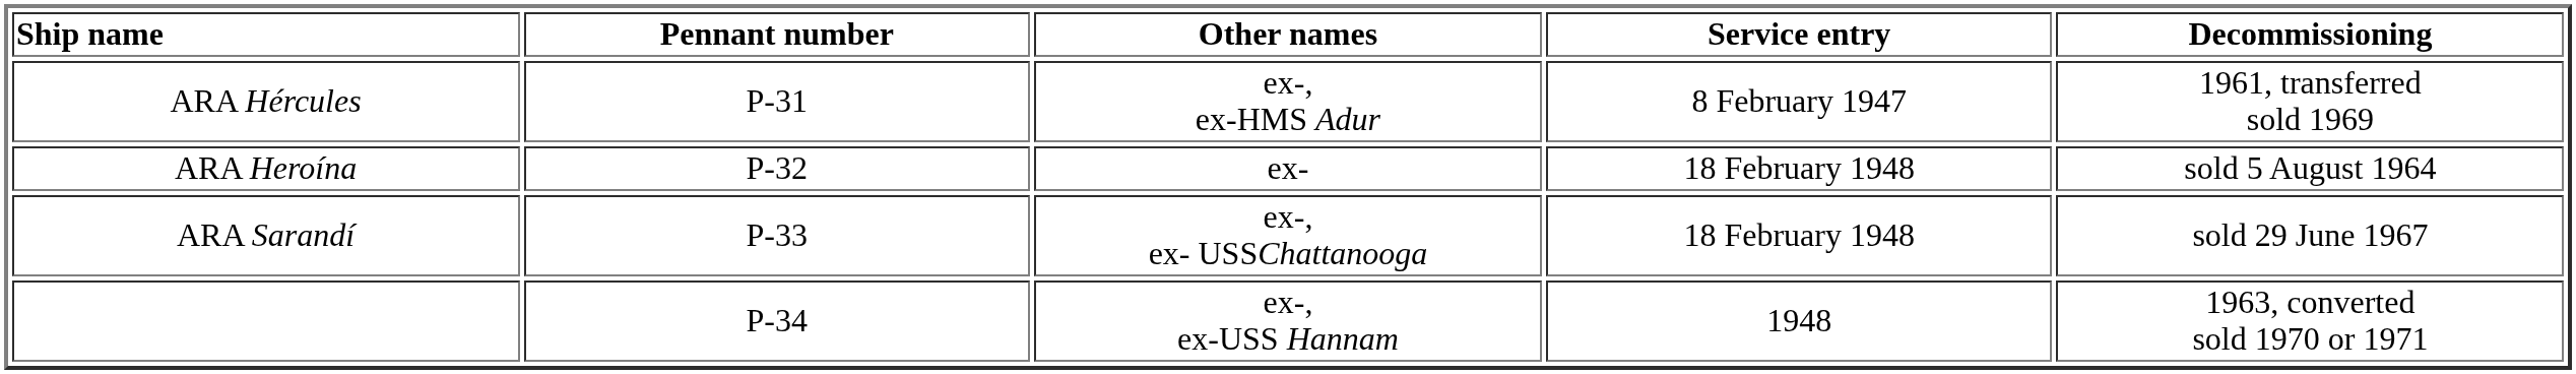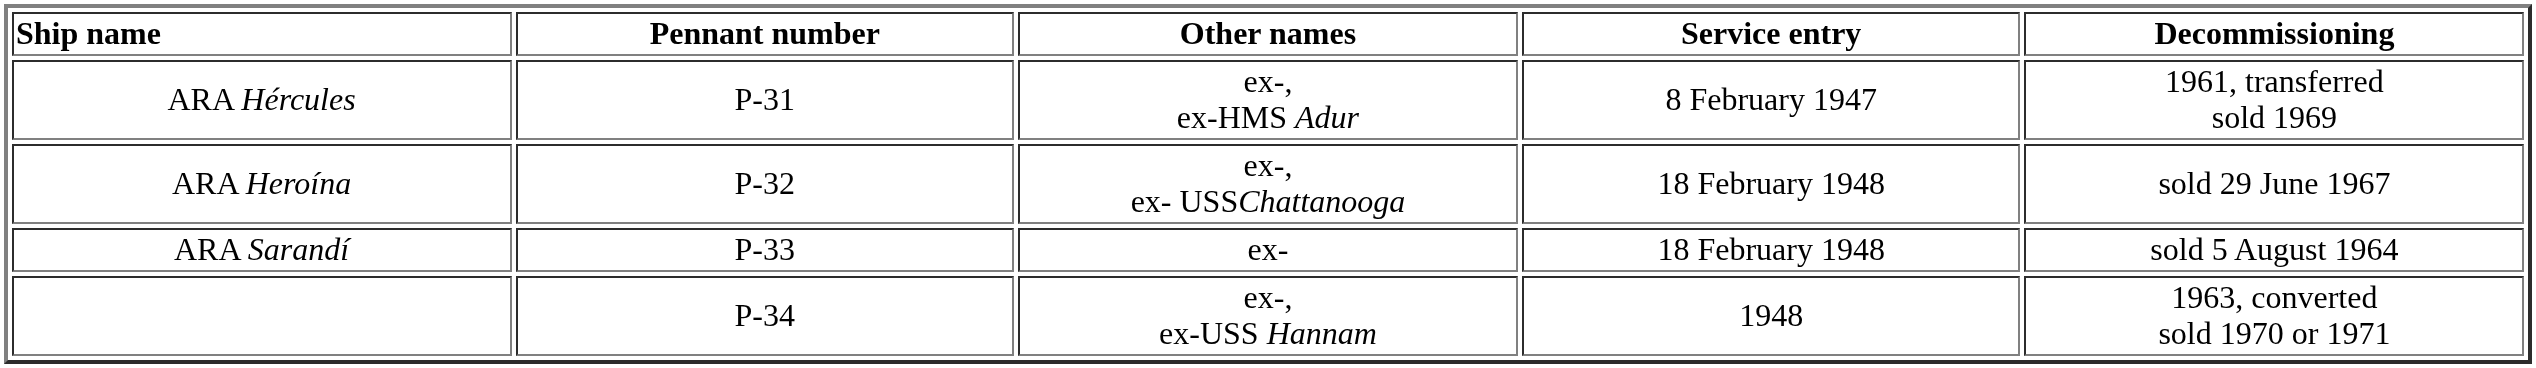ARA Heroína | Other names: ex- -> ex-, ex- USSChattanooga
ARA Heroína | Decommissioning: sold 5 August 1964 -> sold 29 June 1967
ARA Sarandí | Other names: ex-, ex- USSChattanooga -> ex-
ARA Sarandí | Decommissioning: sold 29 June 1967 -> sold 5 August 1964
